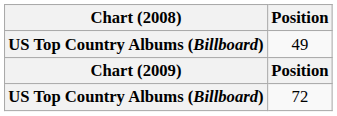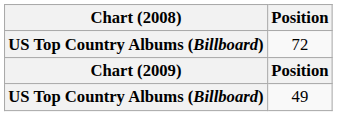rows swapped: 72 <-> 49
